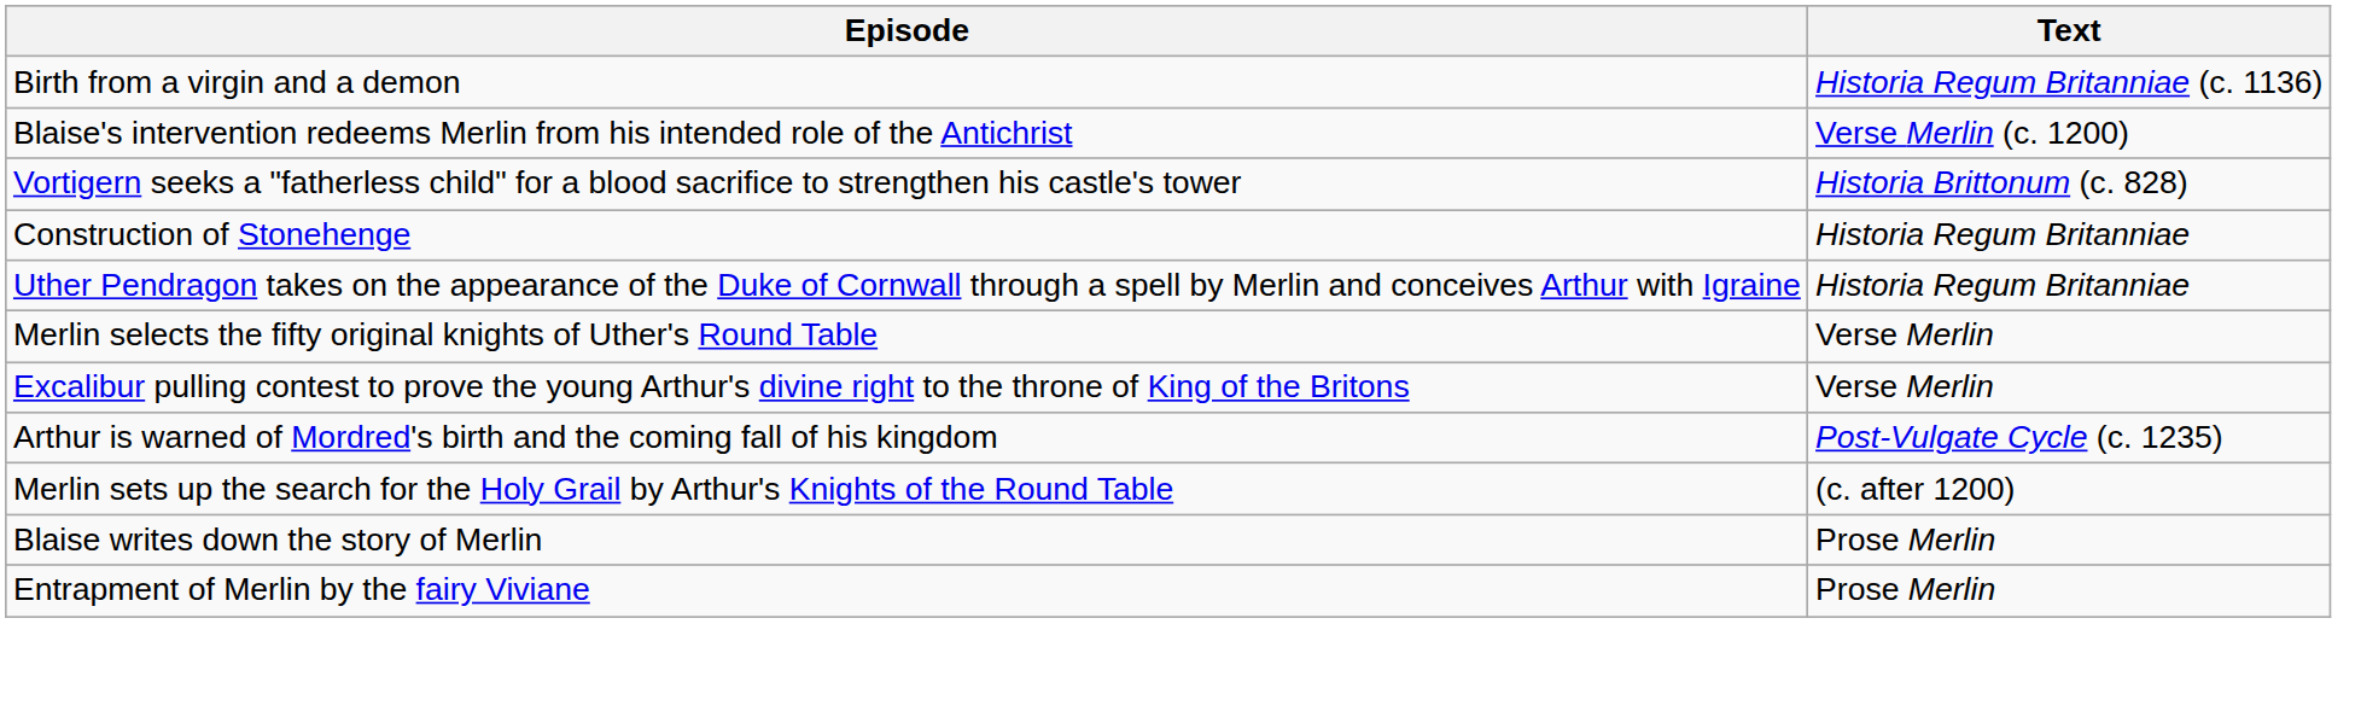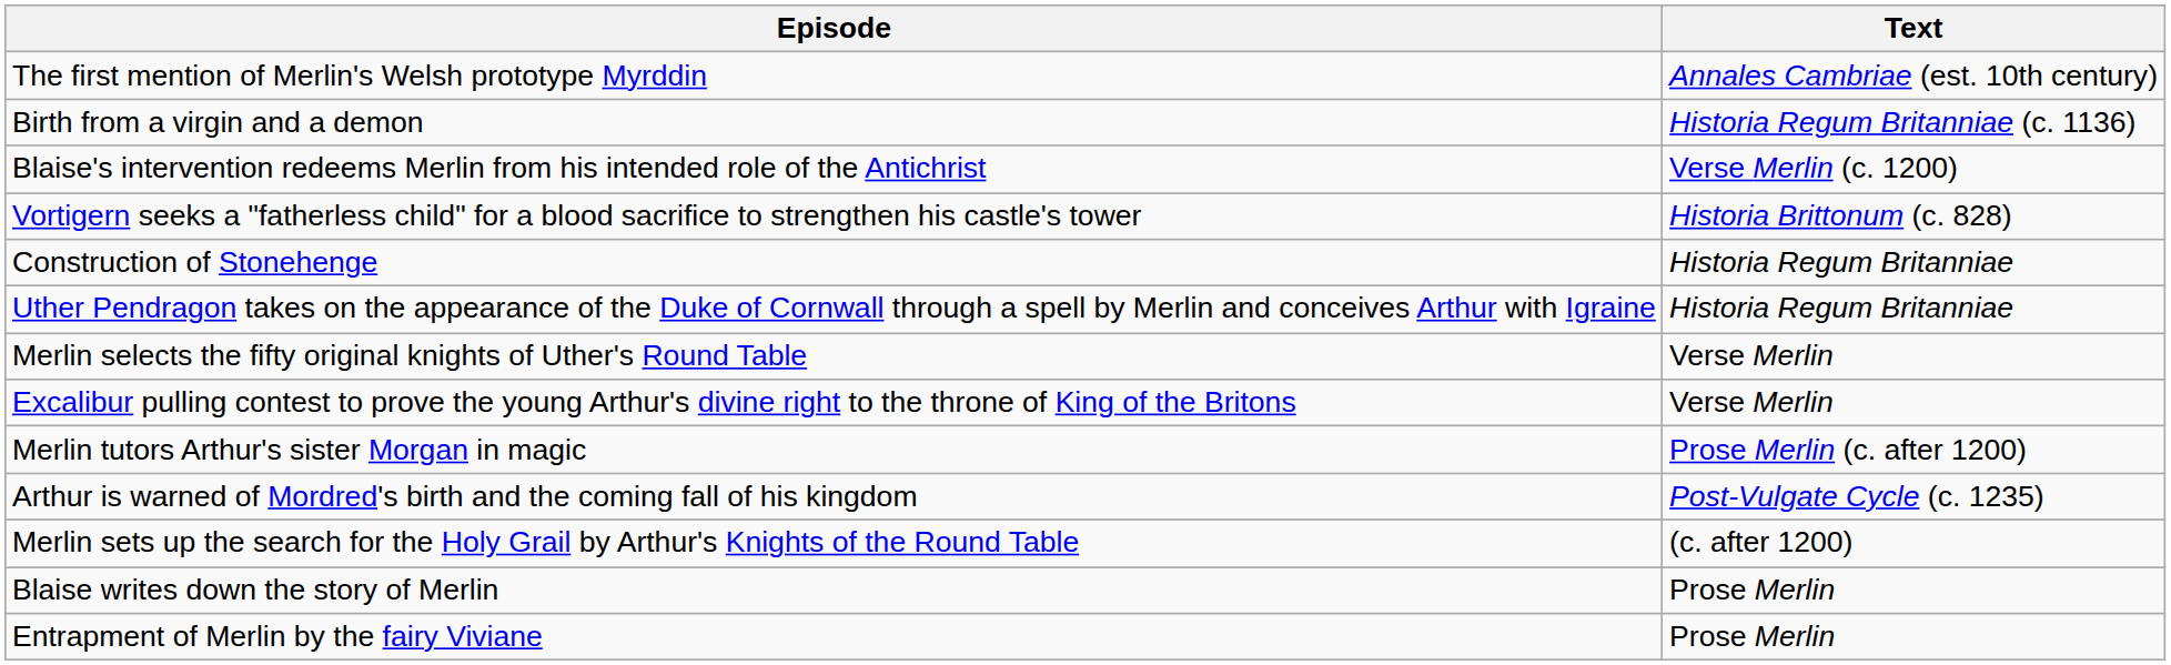+ row: The first mention of Merlin's Welsh prototype Myrddin | Annales Cambriae (est. 10th century)
+ row: Merlin tutors Arthur's sister Morgan in magic | Prose Merlin (c. after 1200)
